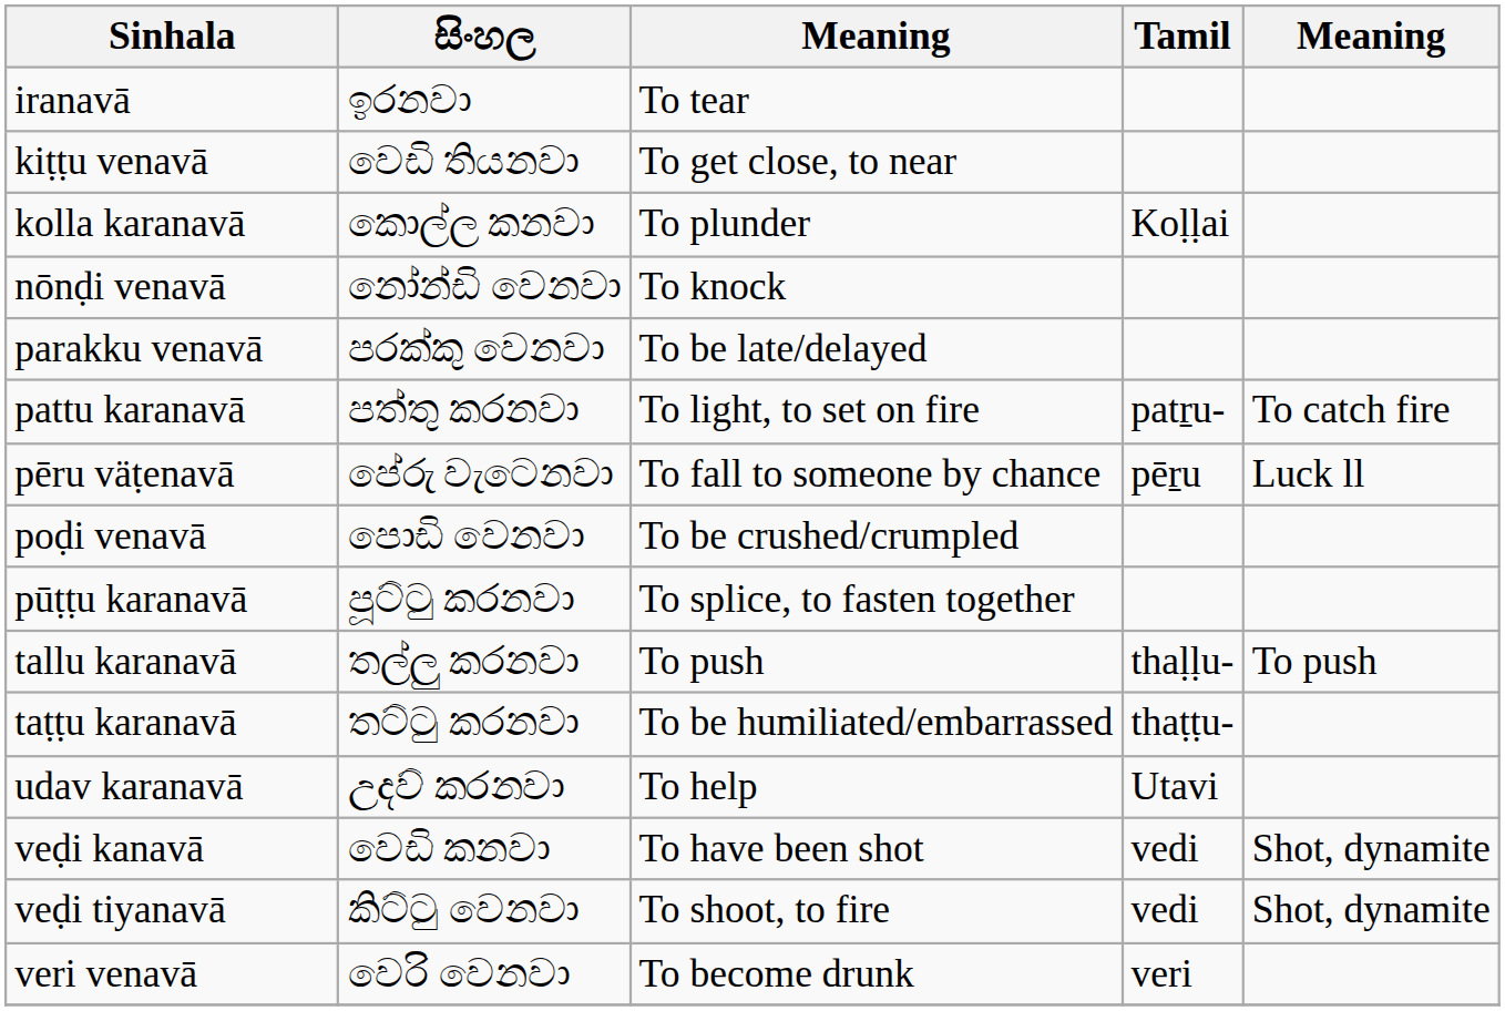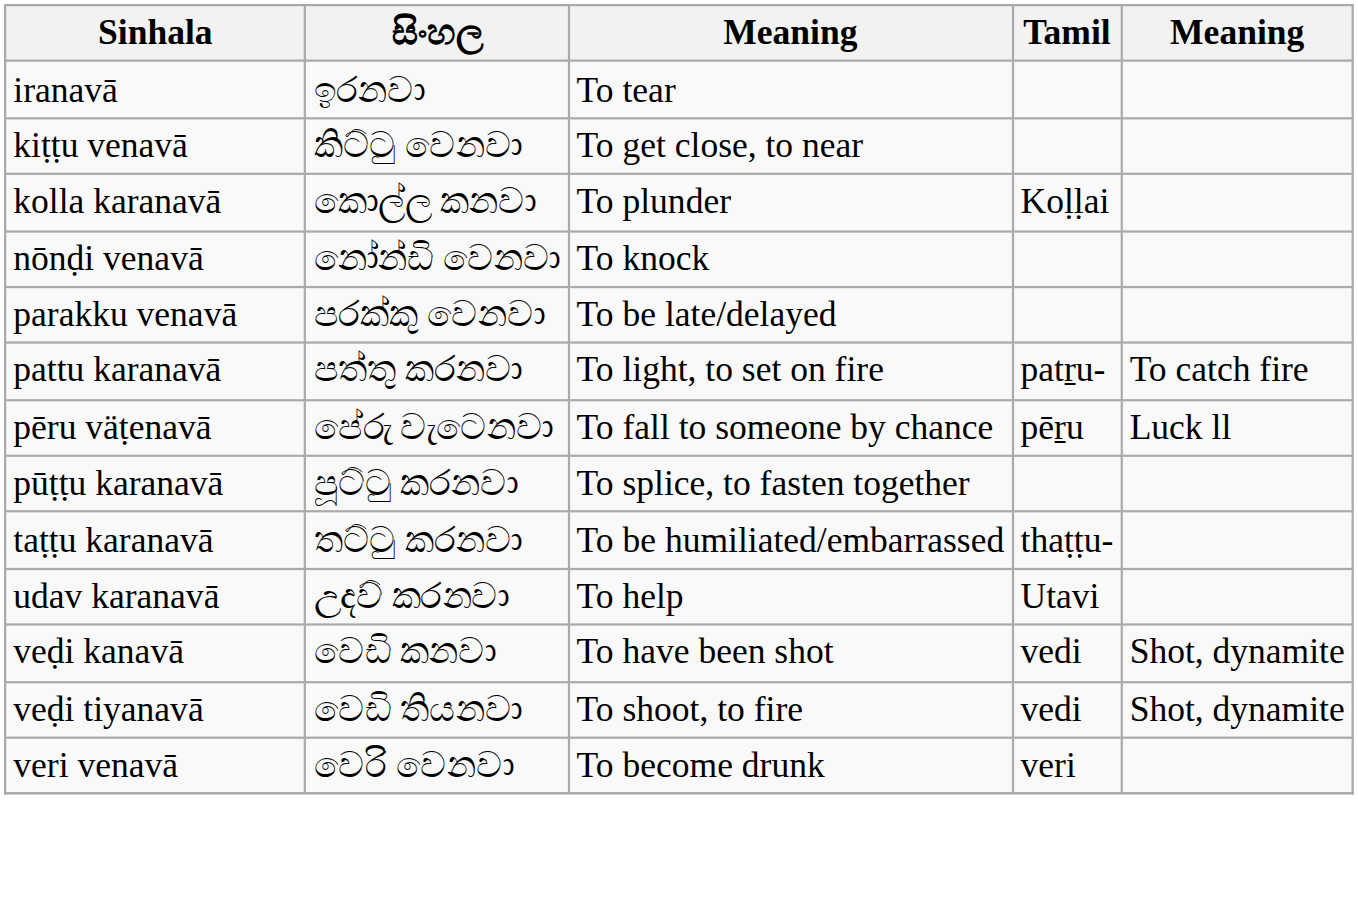kiṭṭu venavā | සිංහල: වෙඩි තියනවා -> කිට්ටු වෙනවා
- row: poḍi venavā | පොඩි වෙනවා | To be crushed/crumpled
- row: tallu karanavā | තල්ලු කරනවා | To push | thaḷḷu- | To push
veḍi tiyanavā | සිංහල: කිට්ටු වෙනවා -> වෙඩි තියනවා
